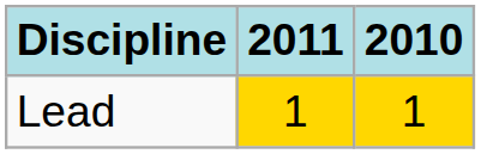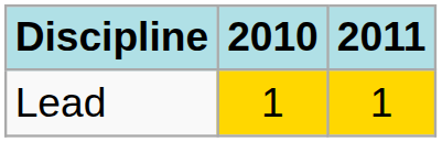columns swapped: 2010 <-> 2011
